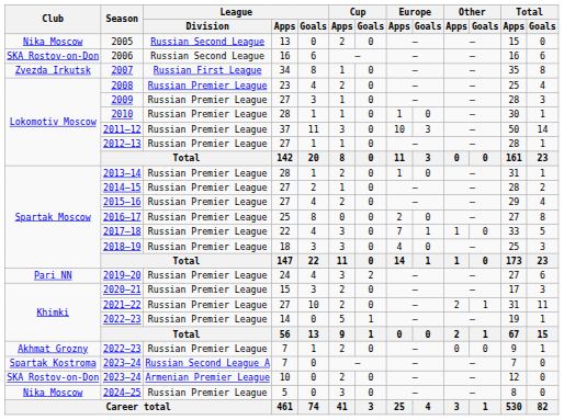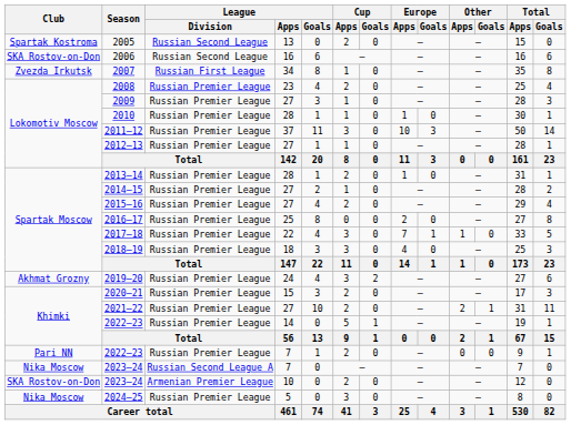2005 | Club: Nika Moscow -> Spartak Kostroma
2019–20 | Club: Pari NN -> Akhmat Grozny
2022–23 / 7 | Club: Akhmat Grozny -> Pari NN
2023–24 / 7 | Club: Spartak Kostroma -> Nika Moscow
